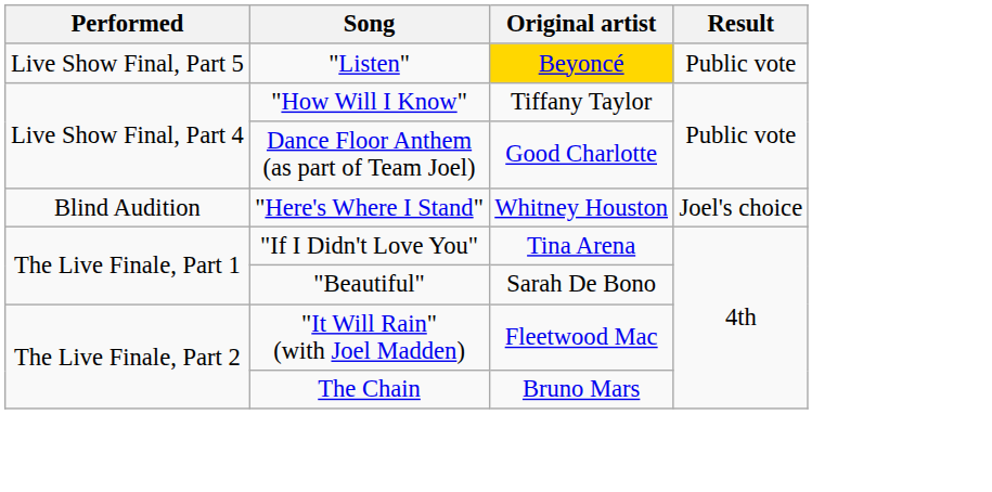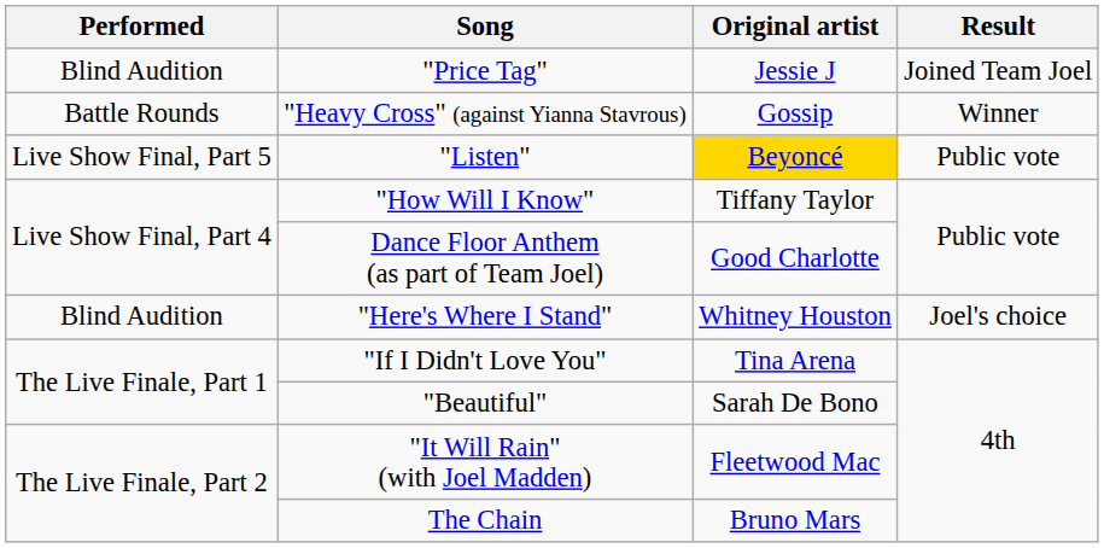+ row: Blind Audition | "Price Tag" | Jessie J | Joined Team Joel
+ row: Battle Rounds | "Heavy Cross" (against Yianna Stavrous) | Gossip | Winner
